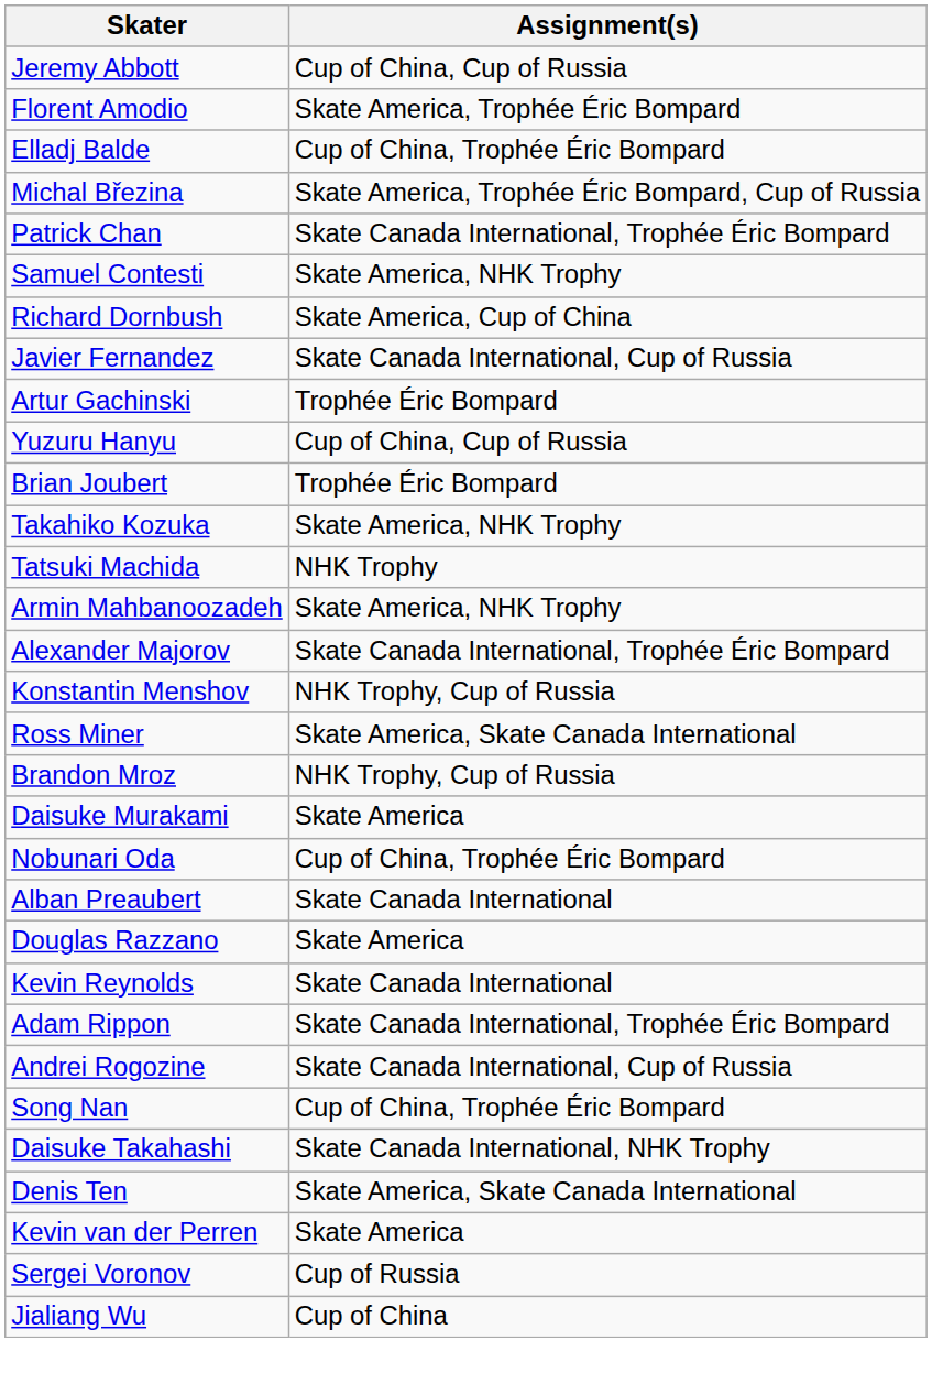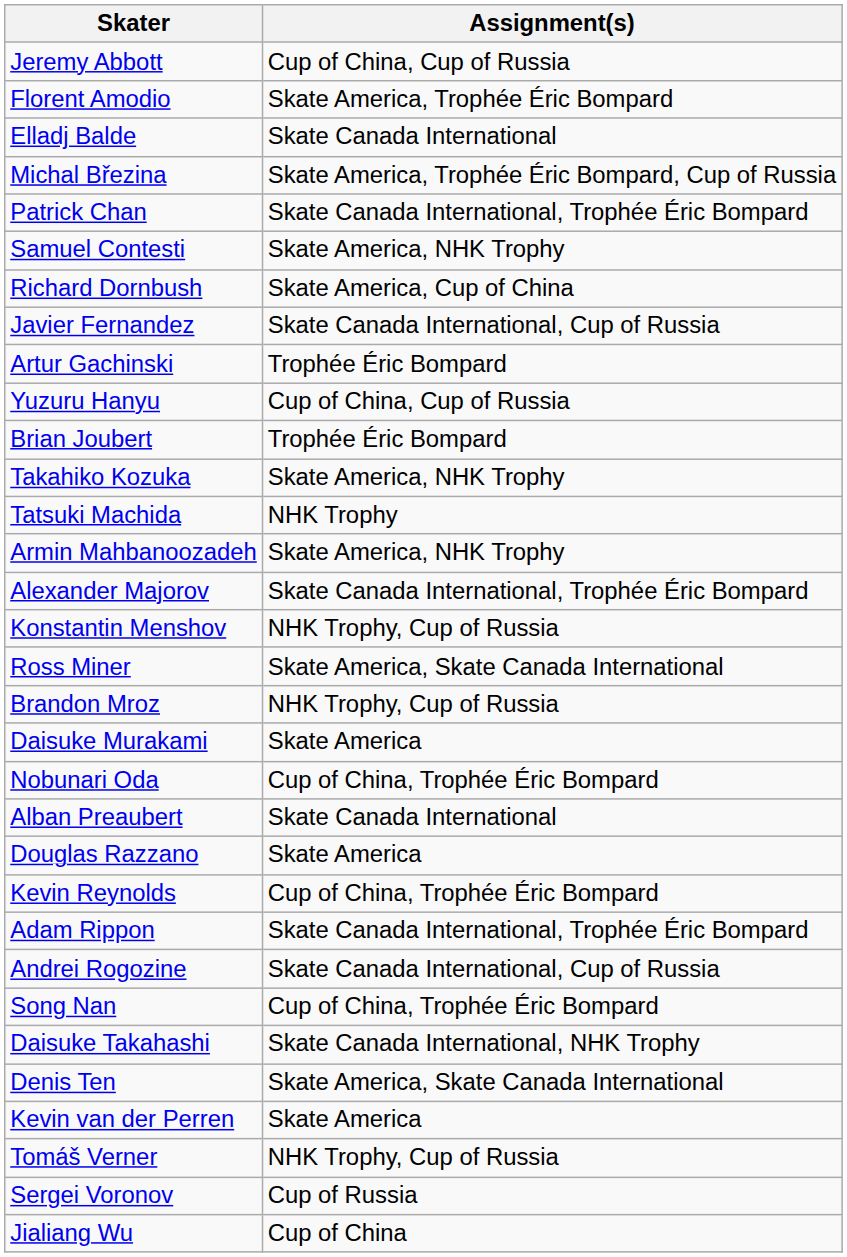Elladj Balde | Assignment(s): Cup of China, Trophée Éric Bompard -> Skate Canada International
Kevin Reynolds | Assignment(s): Skate Canada International -> Cup of China, Trophée Éric Bompard
+ row: Tomáš Verner | NHK Trophy, Cup of Russia
